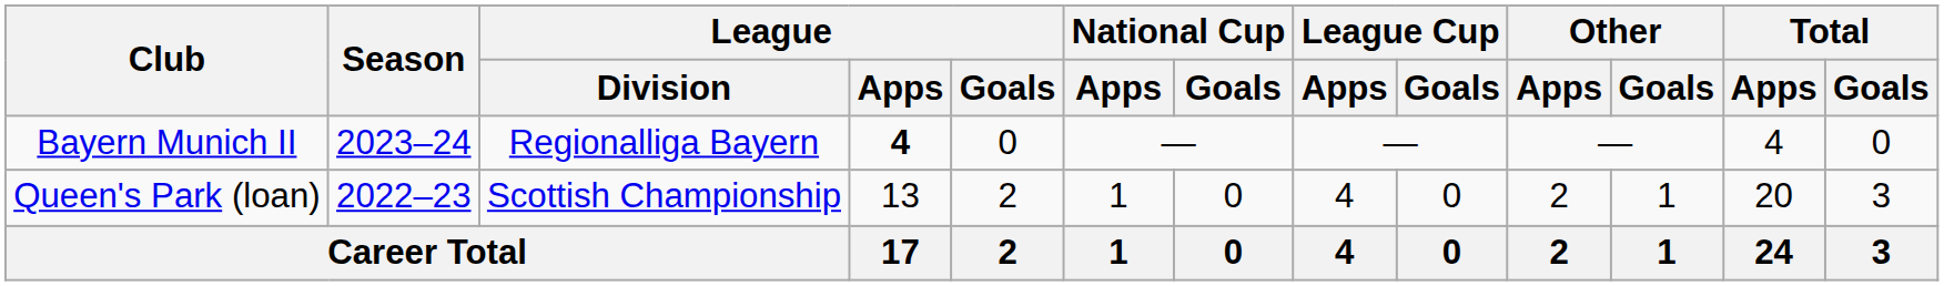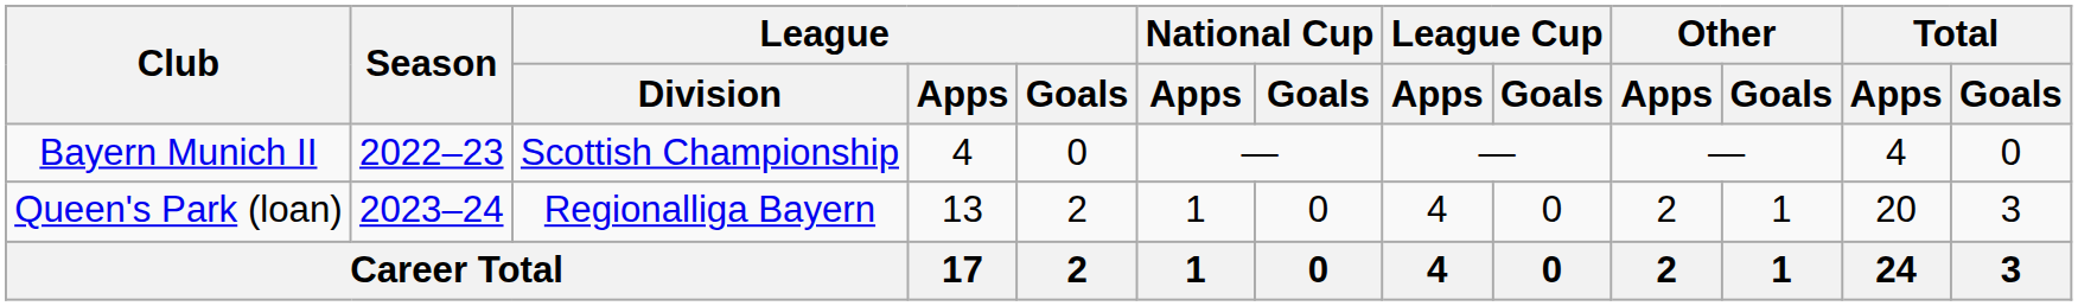Bayern Munich II | Season: 2023–24 -> 2022–23
Bayern Munich II | League / Division: Regionalliga Bayern -> Scottish Championship
Bayern Munich II | League / Apps: bold -> normal
Queen's Park (loan) | Season: 2022–23 -> 2023–24
Queen's Park (loan) | League / Division: Scottish Championship -> Regionalliga Bayern
